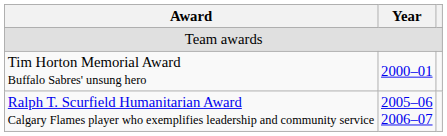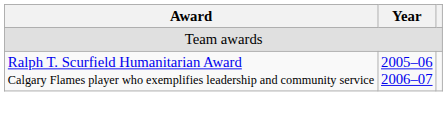- row: Tim Horton Memorial Award Buffalo Sabres' unsung hero | 2000–01
